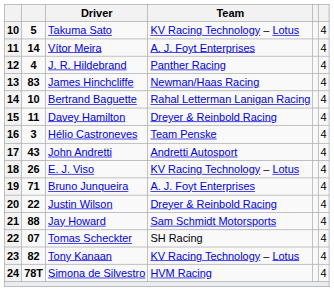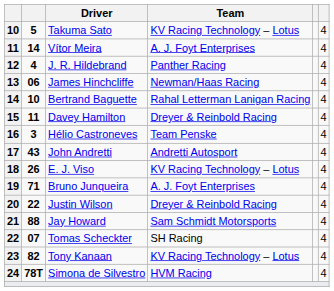James Hinchcliffe | column 2: 83 -> 06
